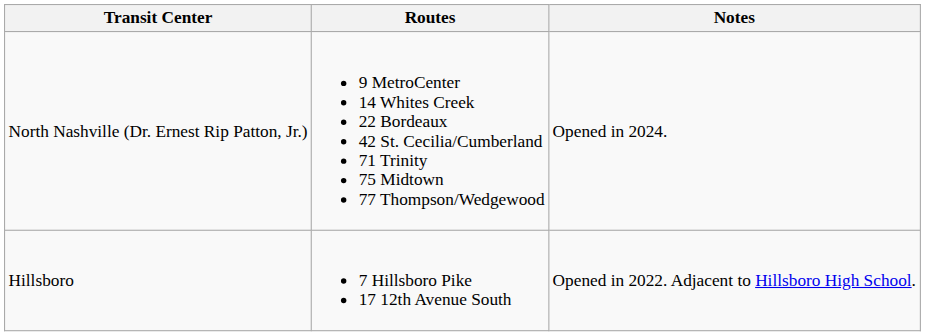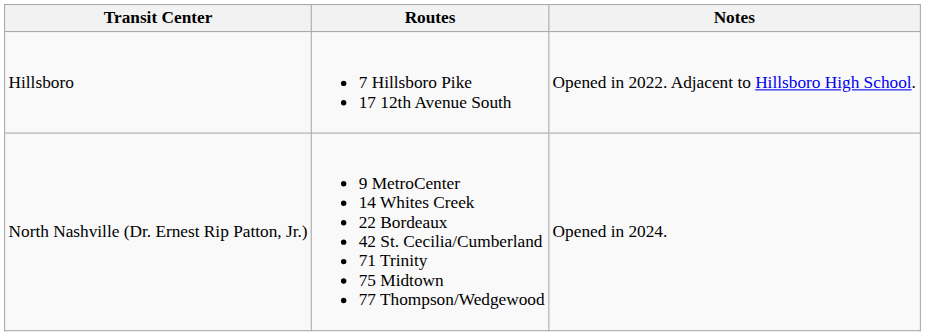rows swapped: Hillsboro <-> North Nashville (Dr. Ernest Rip Patton, Jr.)
